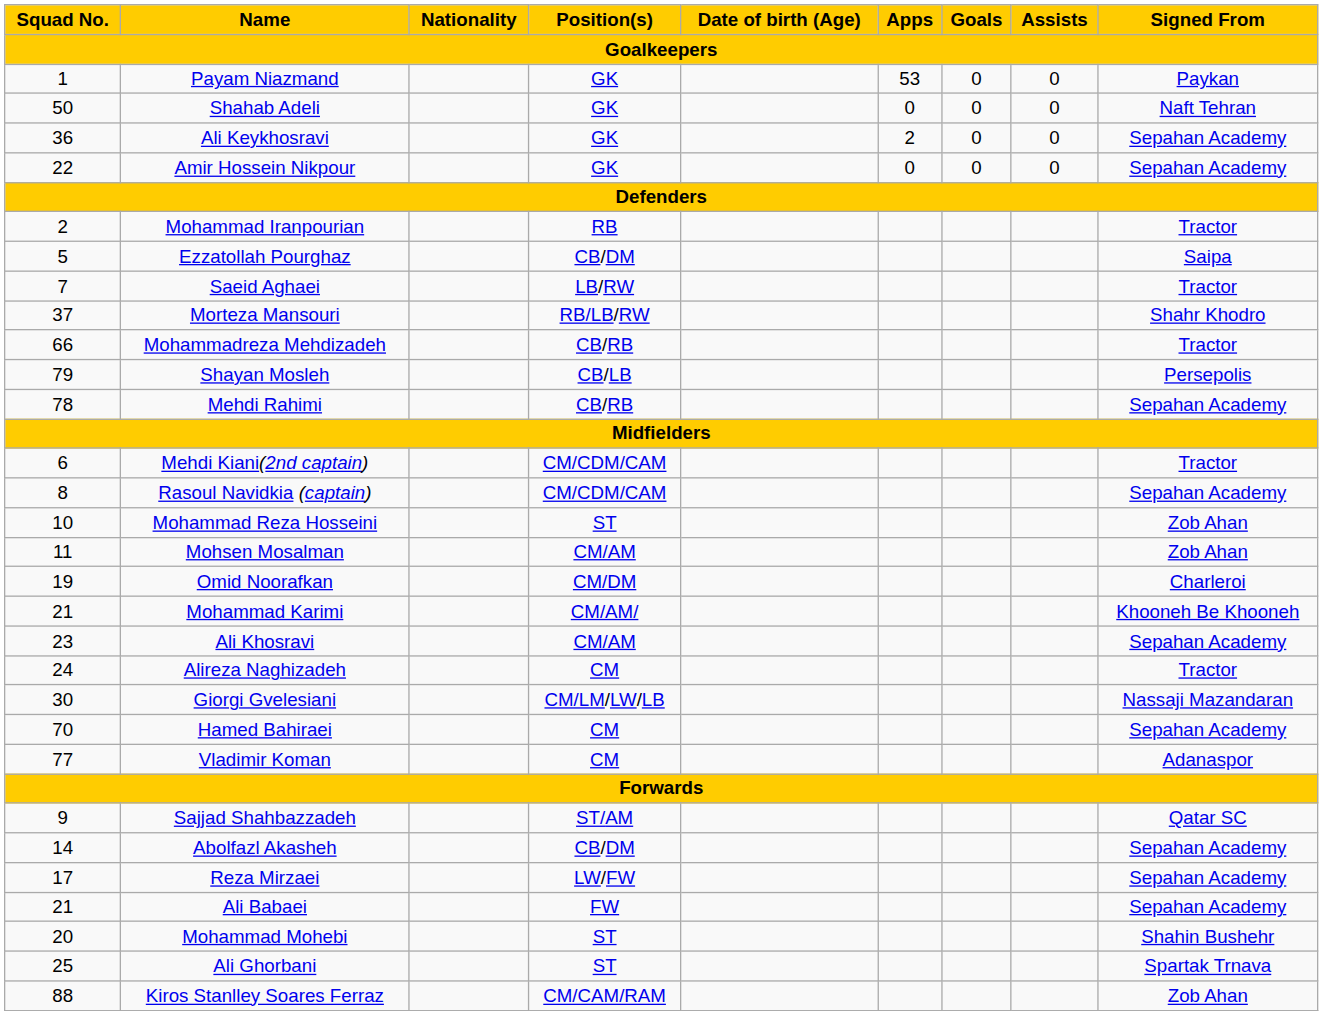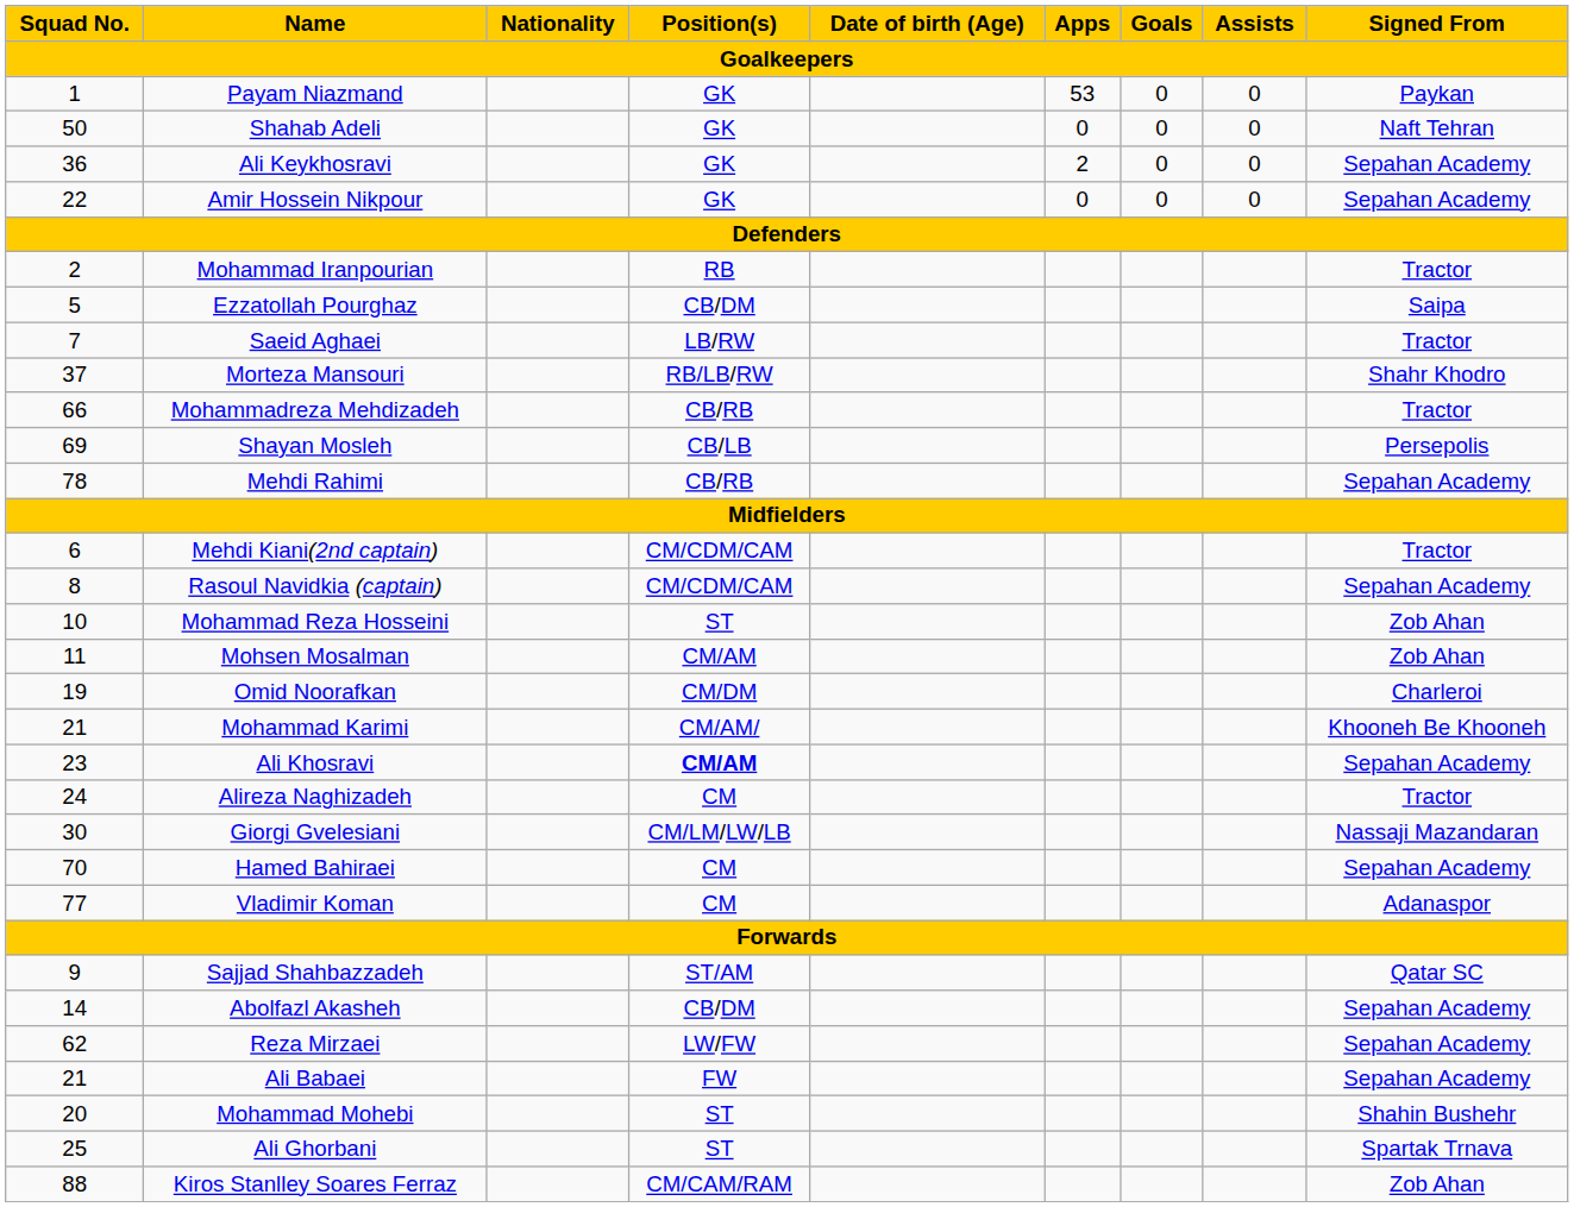Shayan Mosleh | Squad No.: 79 -> 69
Ali Khosravi | Position(s): normal -> bold
Reza Mirzaei | Squad No.: 17 -> 62
